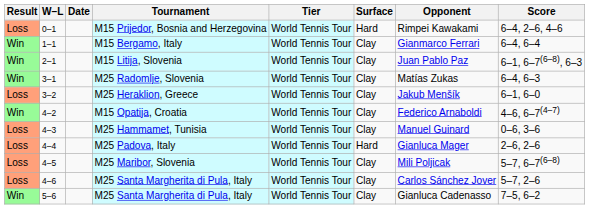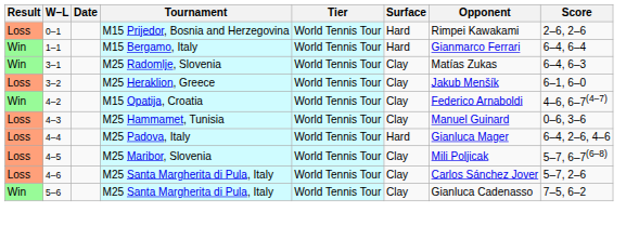M15 Prijedor, Bosnia and Herzegovina | Score: 6–4, 2–6, 4–6 -> 2–6, 2–6
M15 Bergamo, Italy | Surface: Clay -> Hard
- row: Win | 2–1 | M15 Litija, Slovenia | World Tennis Tour | Clay | Juan Pablo Paz | 6–1, 6–7(6–8), 6–3
M25 Padova, Italy | Score: 2–6, 2–6 -> 6–4, 2–6, 4–6
